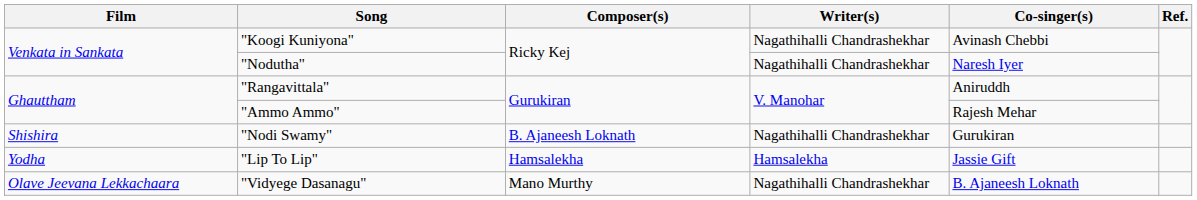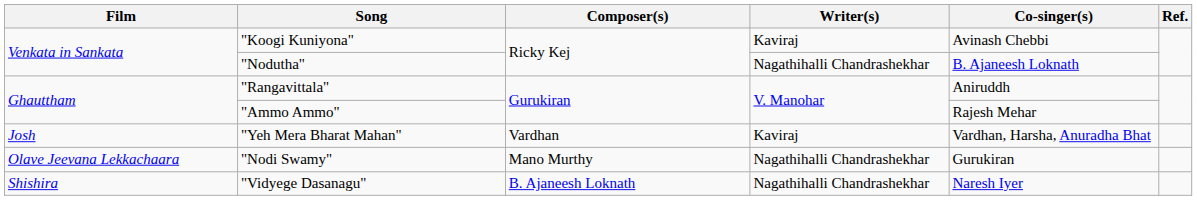"Koogi Kuniyona" | Writer(s): Nagathihalli Chandrashekhar -> Kaviraj
"Nodutha" | Co-singer(s): Naresh Iyer -> B. Ajaneesh Loknath
+ row: Josh | "Yeh Mera Bharat Mahan" | Vardhan | Kaviraj | Vardhan, Harsha, Anuradha Bhat
"Nodi Swamy" | Film: Shishira -> Olave Jeevana Lekkachaara
"Nodi Swamy" | Composer(s): B. Ajaneesh Loknath -> Mano Murthy
- row: Yodha | "Lip To Lip" | Hamsalekha | Hamsalekha | Jassie Gift
"Vidyege Dasanagu" | Film: Olave Jeevana Lekkachaara -> Shishira
"Vidyege Dasanagu" | Composer(s): Mano Murthy -> B. Ajaneesh Loknath
"Vidyege Dasanagu" | Co-singer(s): B. Ajaneesh Loknath -> Naresh Iyer
